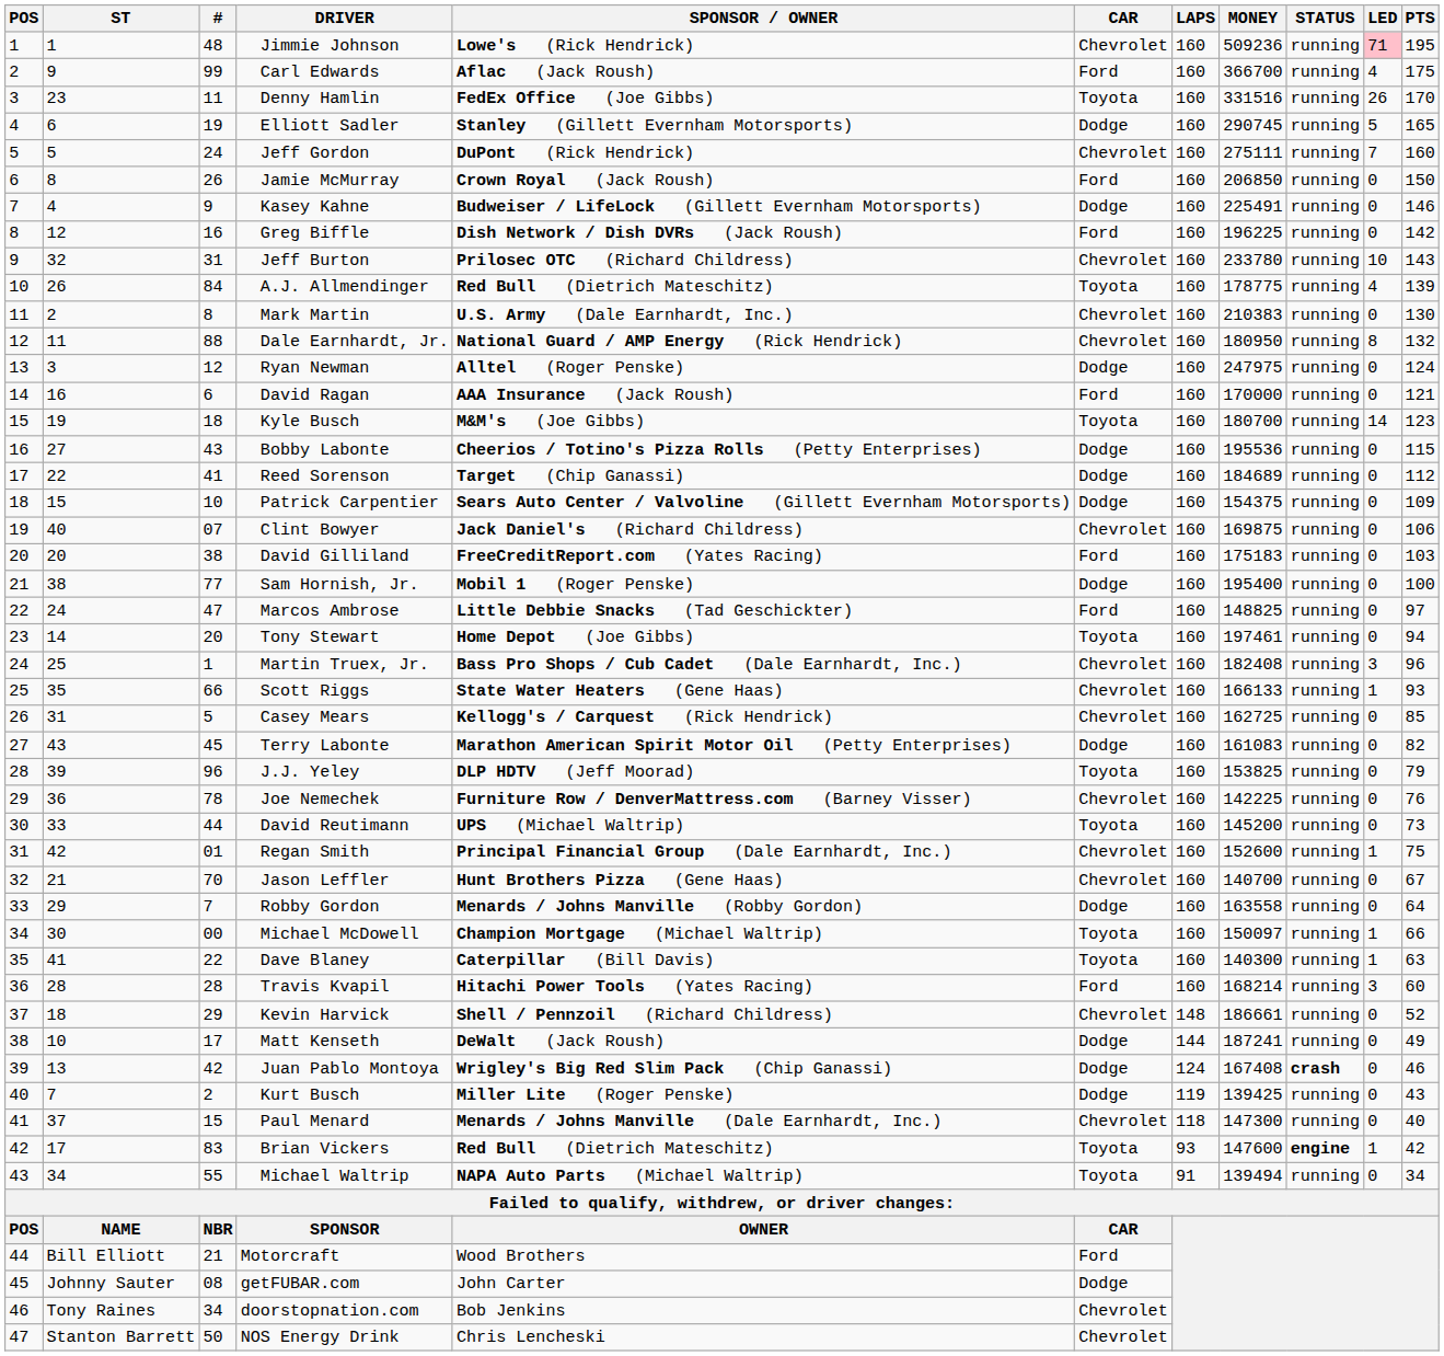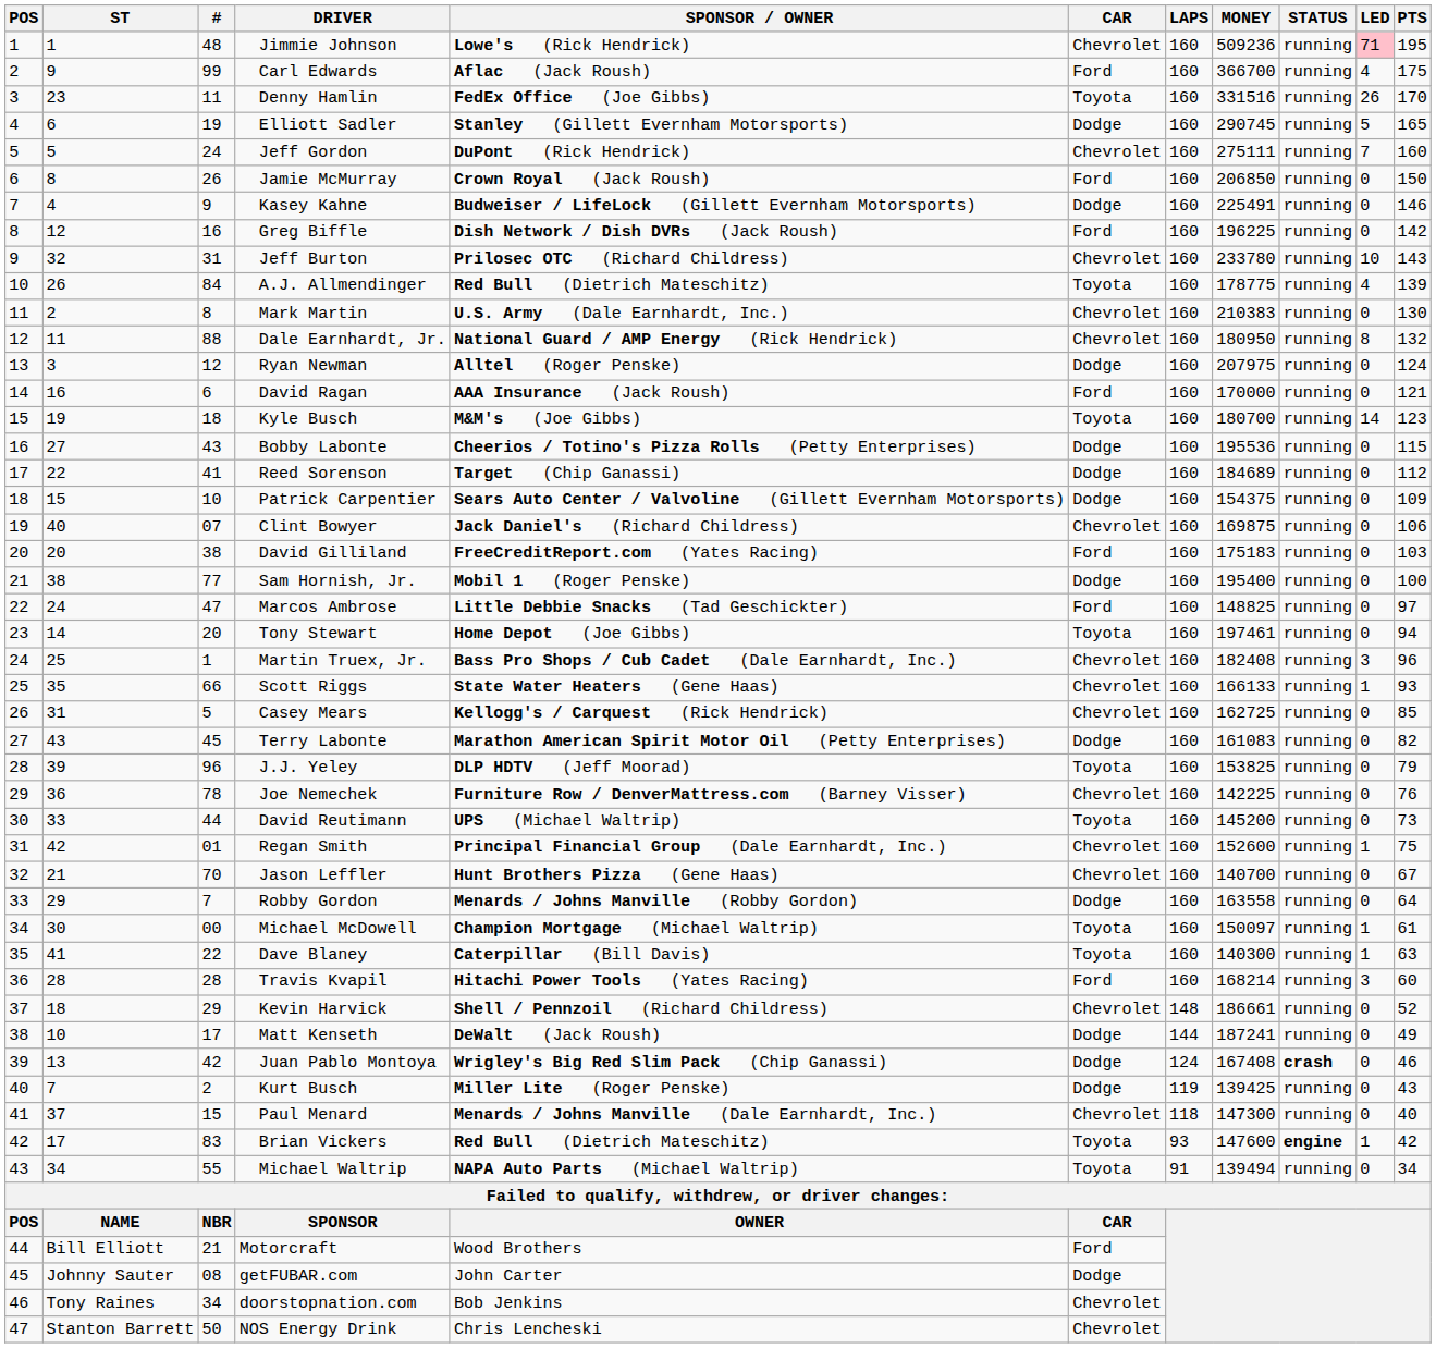Ryan Newman | MONEY: 247975 -> 207975
Michael McDowell | PTS: 66 -> 61
